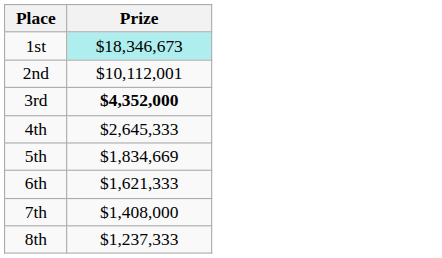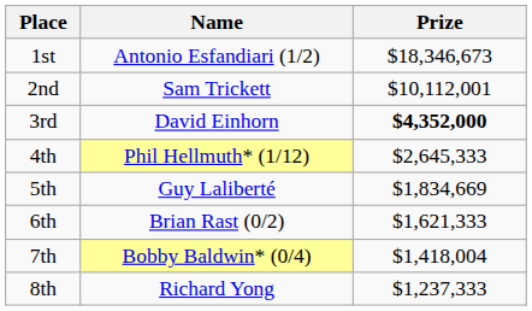+ column: Name | Antonio Esfandiari (1/2) | Sam Trickett | David Einhorn | Phil Hellmuth* (1/12) | Guy Laliberté | Brian Rast (0/2) | Bobby Baldwin* (0/4) | Richard Yong
1st | Prize: paleturquoise background -> no background
7th | Prize: $1,408,000 -> $1,418,004
